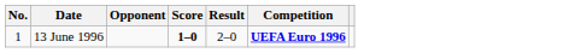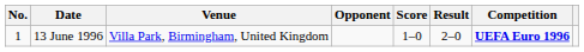+ column: Venue | Villa Park, Birmingham, United Kingdom
13 June 1996 | Score: bold -> normal
